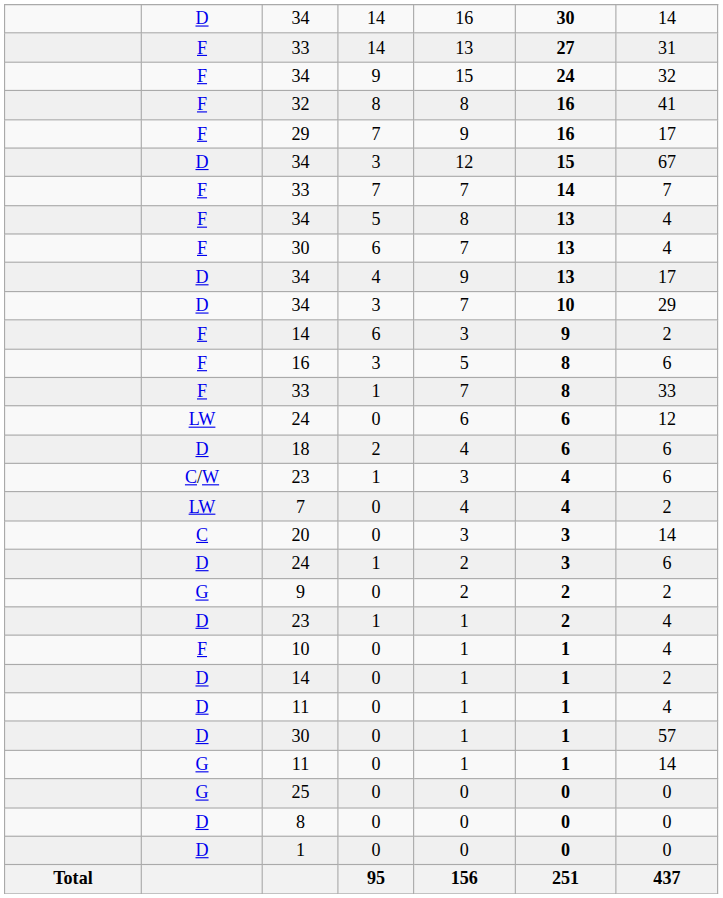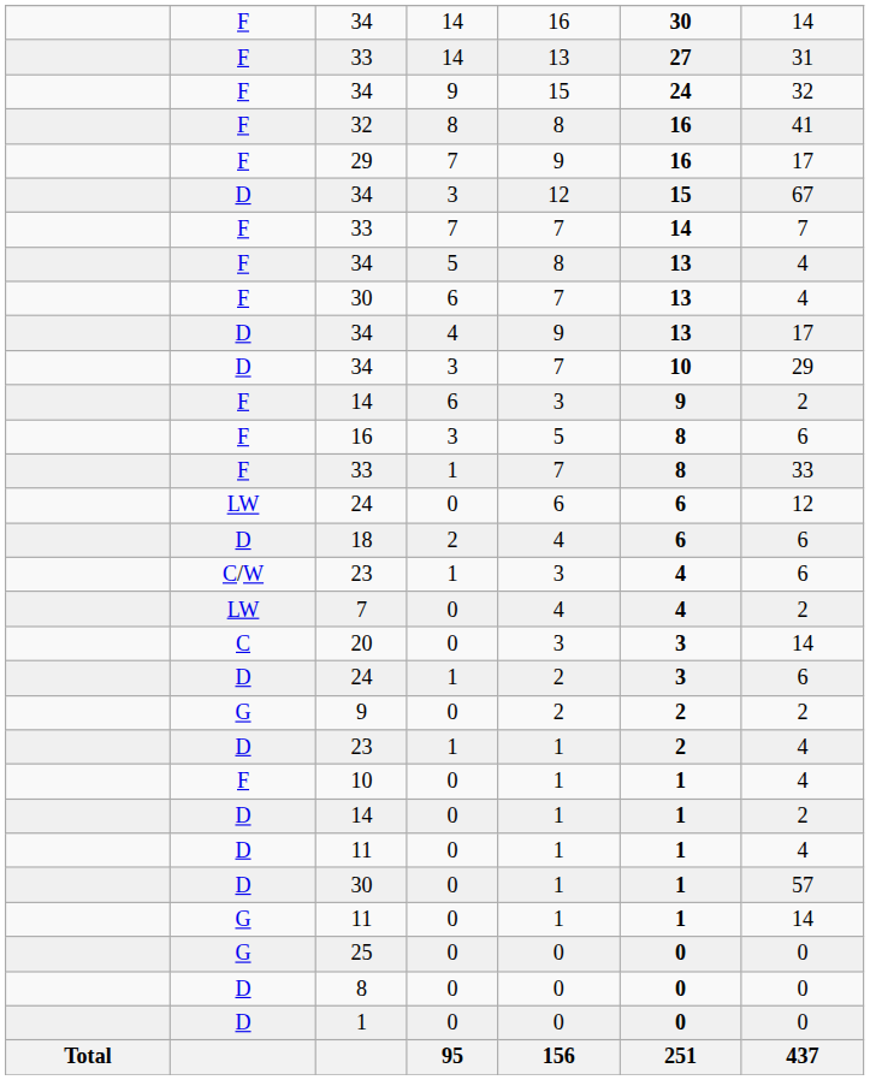34 / 14 | column 2: D -> F
